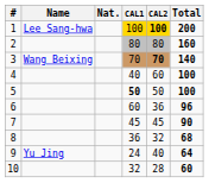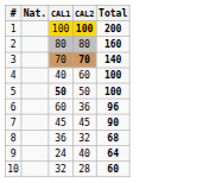- column: Name | Lee Sang-hwa | Wang Beixing | Yu Jing
